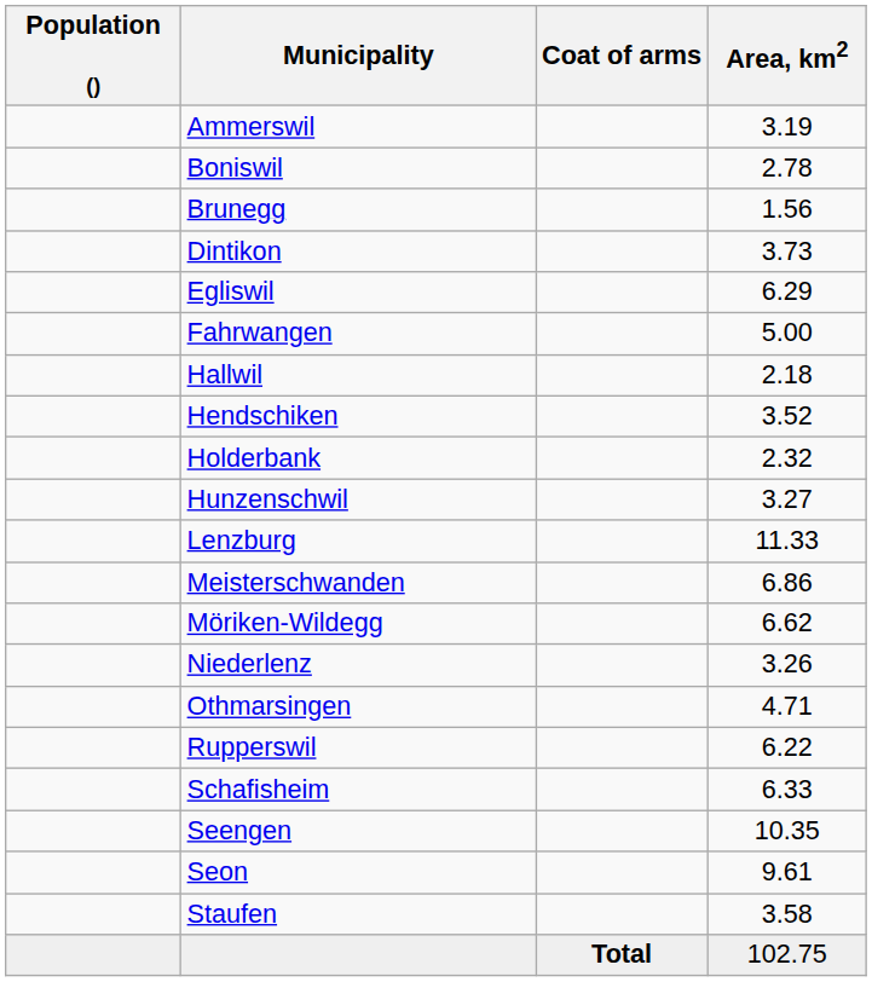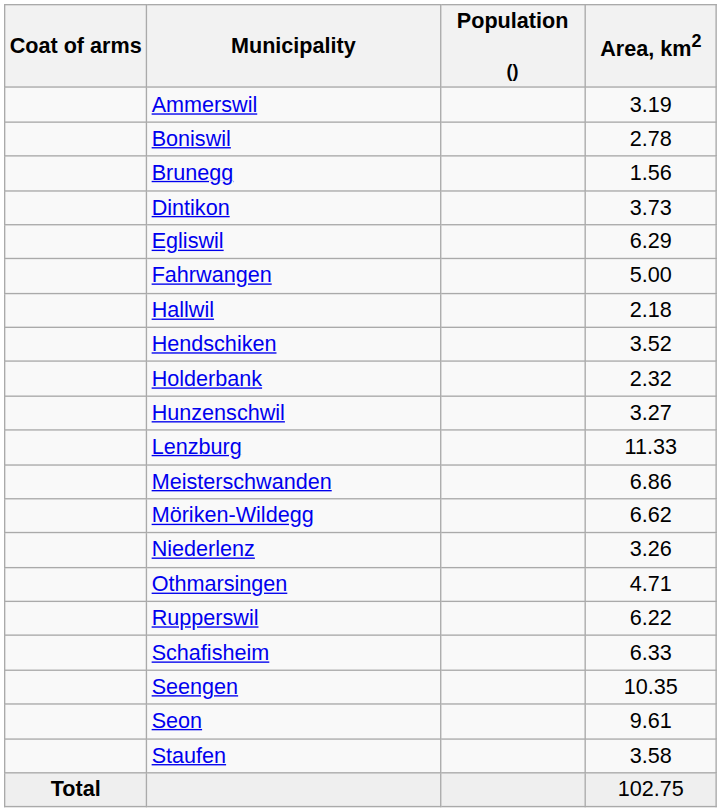columns swapped: Coat of arms <-> Population ()
